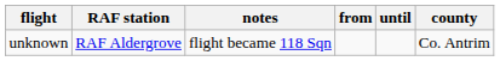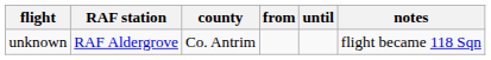columns swapped: county <-> notes
